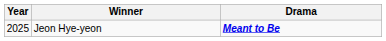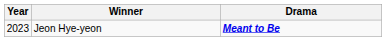Jeon Hye-yeon | Year: 2025 -> 2023
